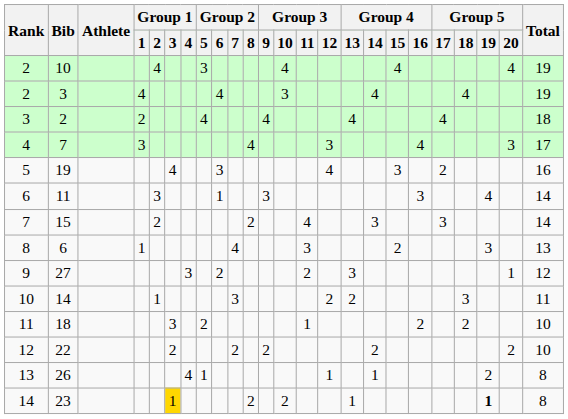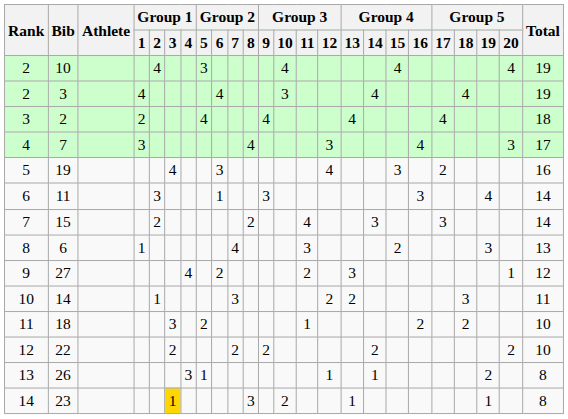27 | Group 1 / 4: 3 -> 4
26 | Group 1 / 4: 4 -> 3
23 | Group 2 / 8: 2 -> 3
23 | Group 5 / 19: bold -> normal
